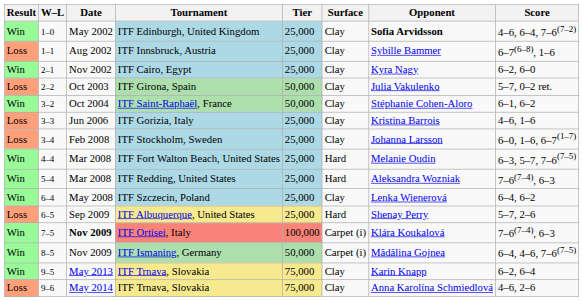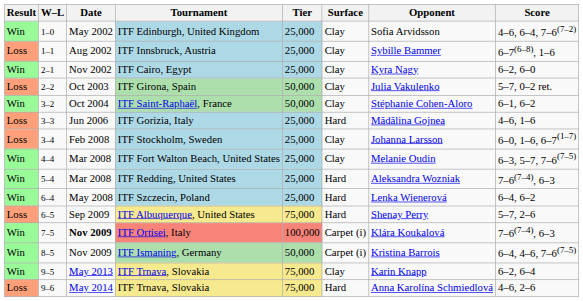ITF Edinburgh, United Kingdom | Opponent: bold -> normal
ITF Gorizia, Italy | Surface: Clay -> Hard
ITF Gorizia, Italy | Opponent: Kristina Barrois -> Mădălina Gojnea
ITF Fort Walton Beach, United States | Surface: Hard -> Clay
ITF Szczecin, Poland | Surface: Clay -> Hard
ITF Albuquerque, United States | Tier: 25,000 -> 75,000
ITF Ismaning, Germany | Opponent: Mădălina Gojnea -> Kristina Barrois
9–6 / ITF Trnava, Slovakia | Surface: Clay -> Hard
